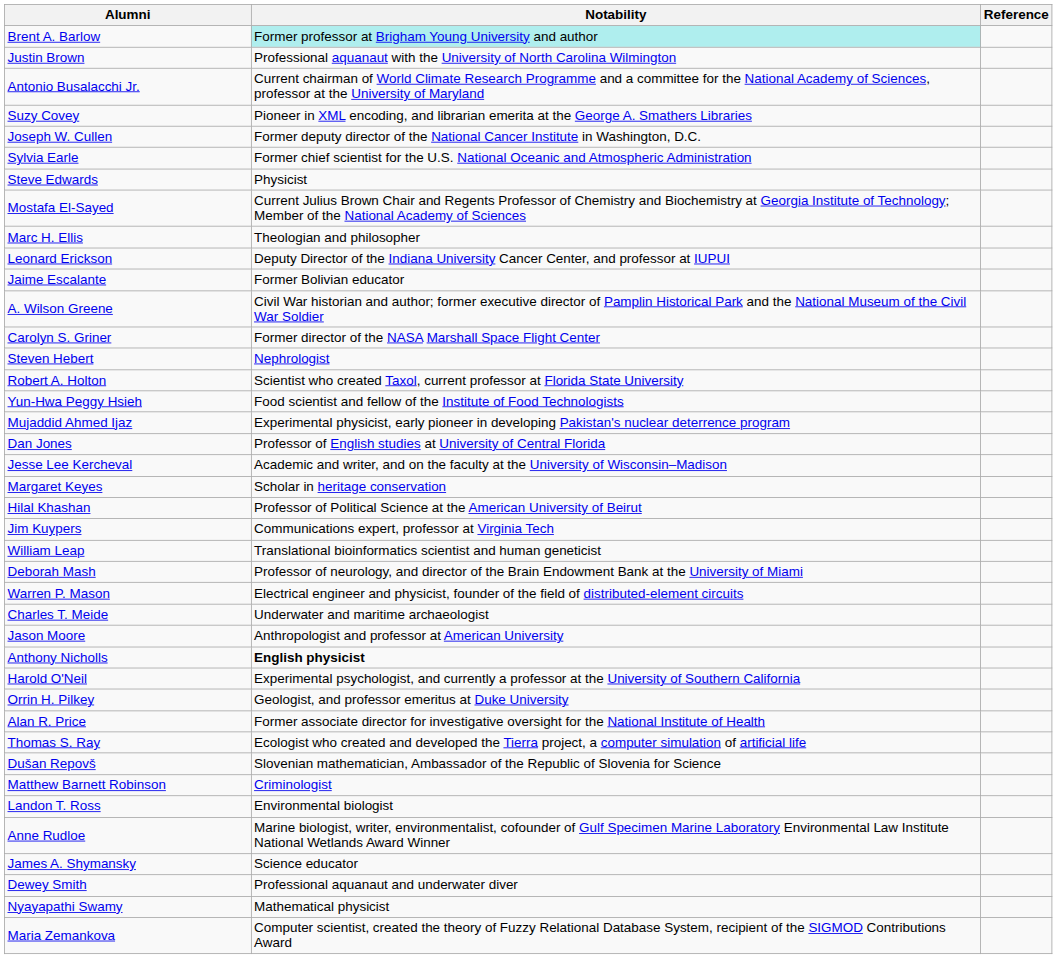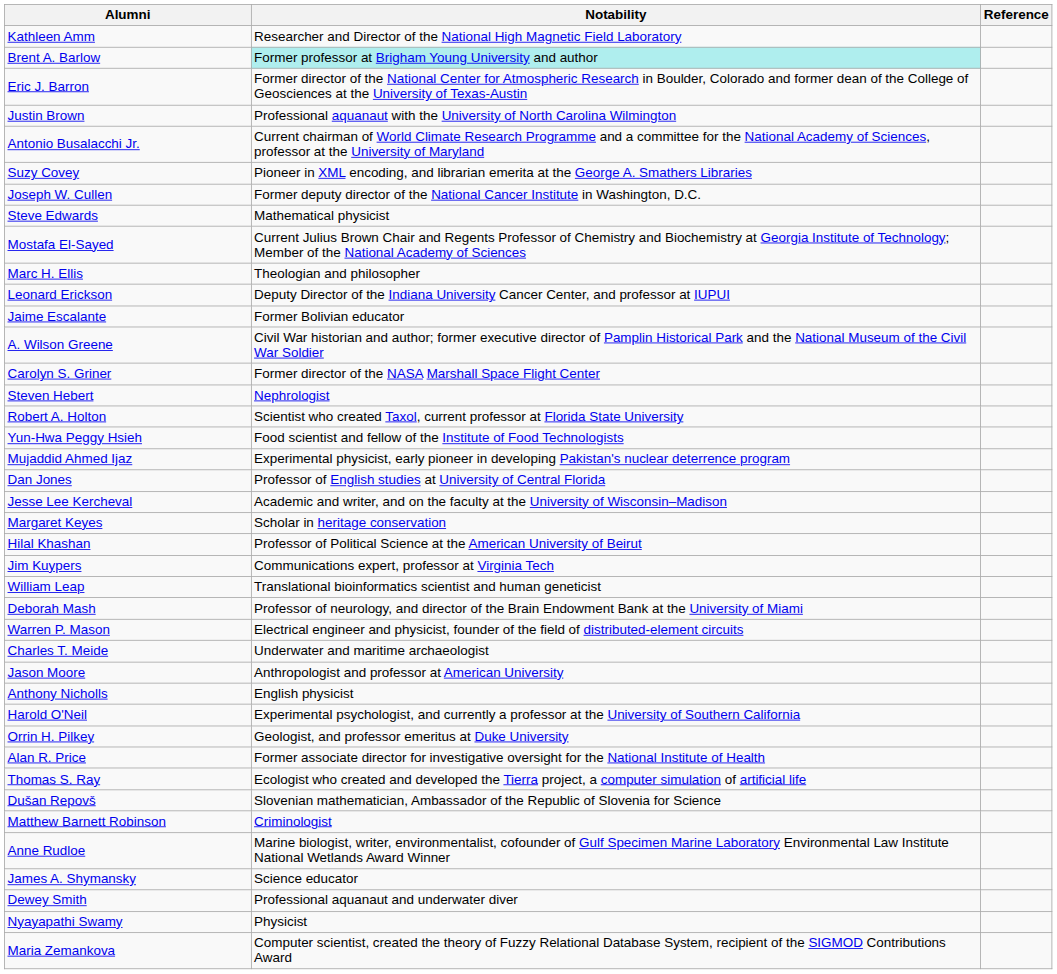+ row: Kathleen Amm | Researcher and Director of the National High Magnetic Field Laboratory
+ row: Eric J. Barron | Former director of the National Center for Atmospheric Research in Boulder, Colorado and former dean of the College of Geosciences at the University of Texas-Austin
- row: Sylvia Earle | Former chief scientist for the U.S. National Oceanic and Atmospheric Administration
Steve Edwards | Notability: Physicist -> Mathematical physicist
Anthony Nicholls | Notability: bold -> normal
- row: Landon T. Ross | Environmental biologist
Nyayapathi Swamy | Notability: Mathematical physicist -> Physicist
